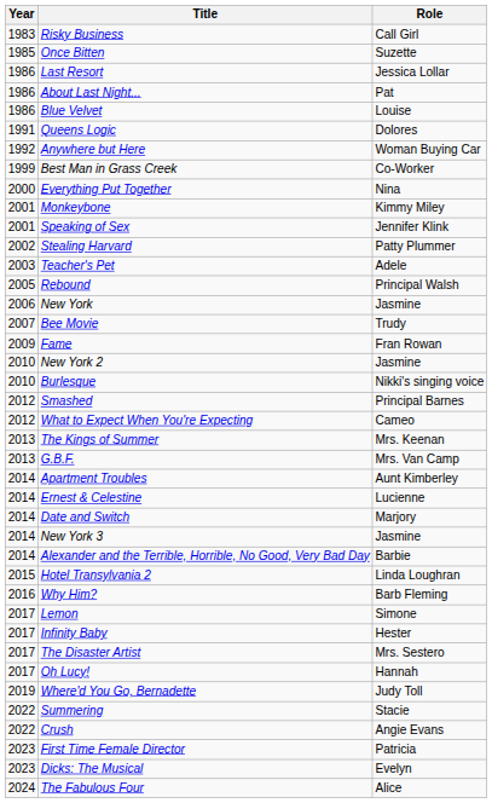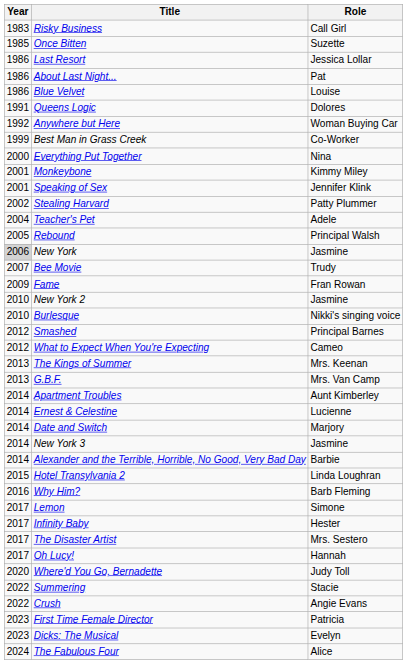Teacher's Pet | Year: 2003 -> 2004
New York | Year: no background -> lightgrey background
Where'd You Go, Bernadette | Year: 2019 -> 2020
